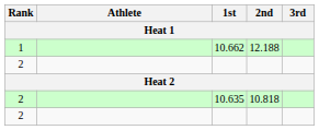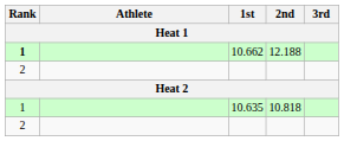10.662 | Rank: normal -> bold
10.635 | Rank: 2 -> 1
